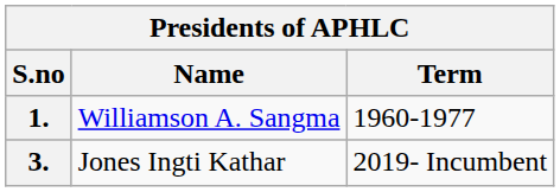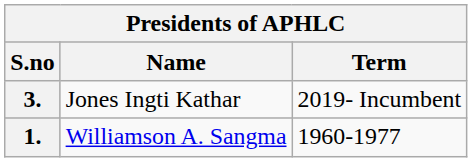rows swapped: 1. <-> 3.
